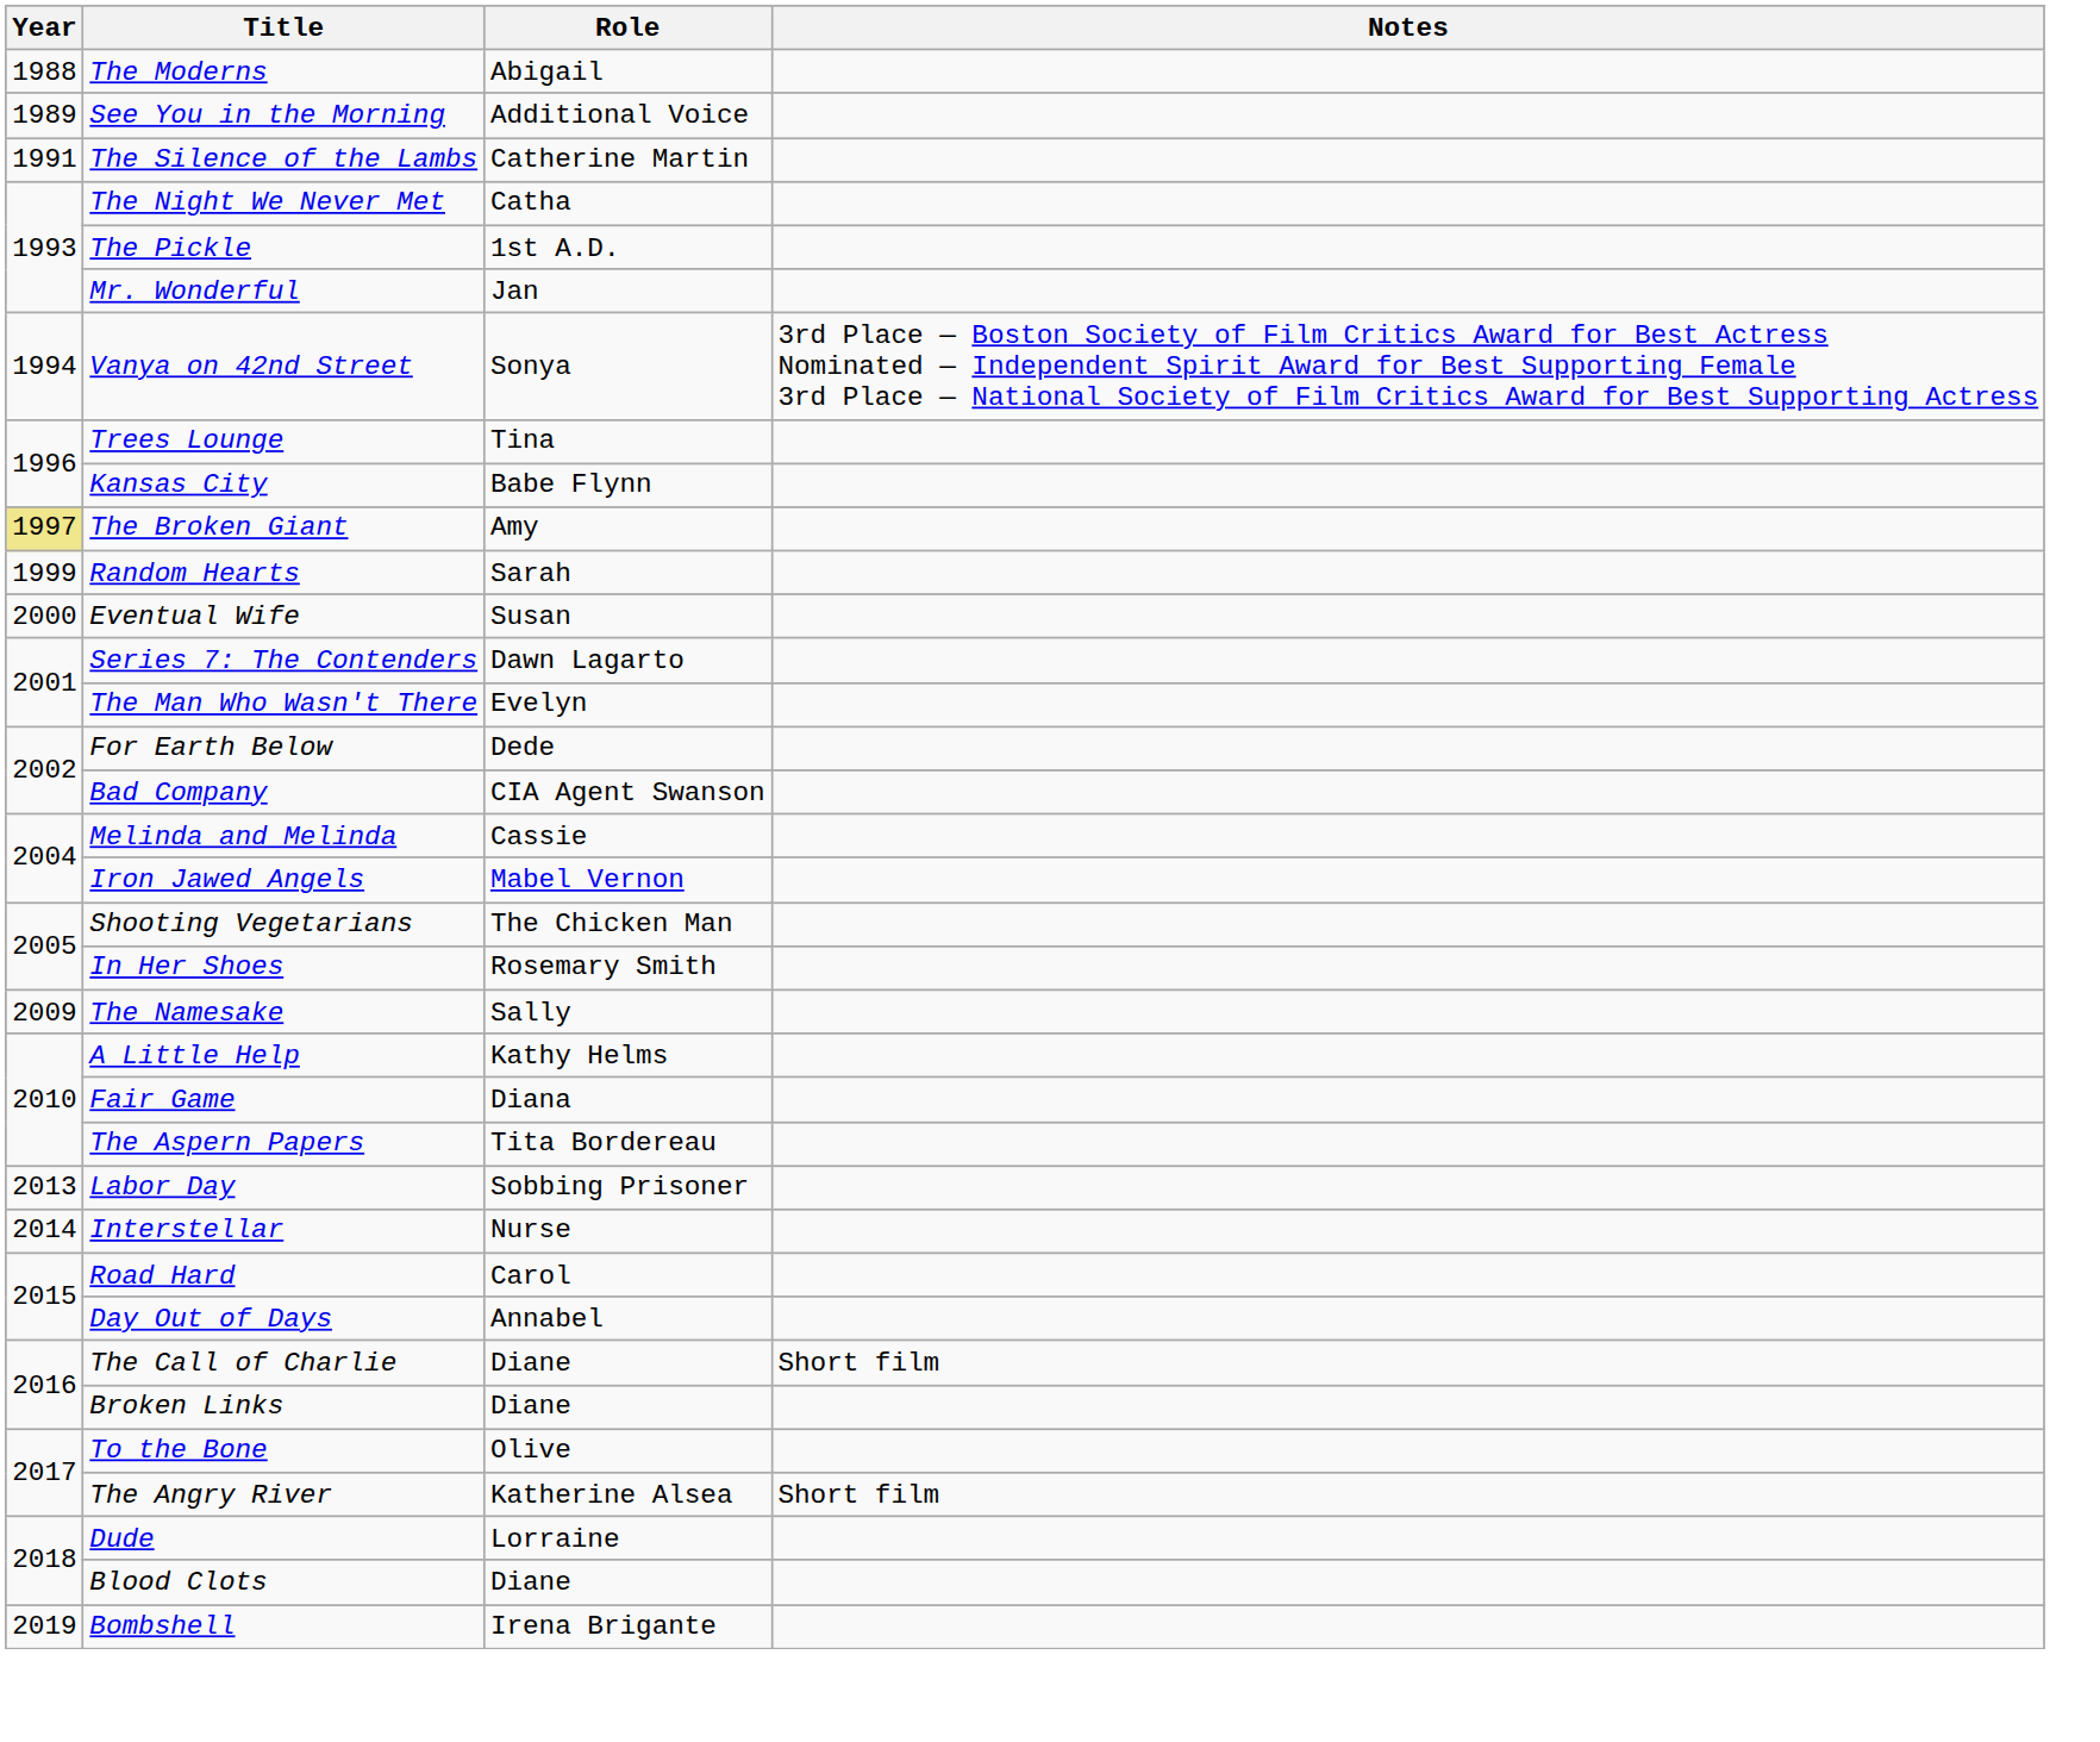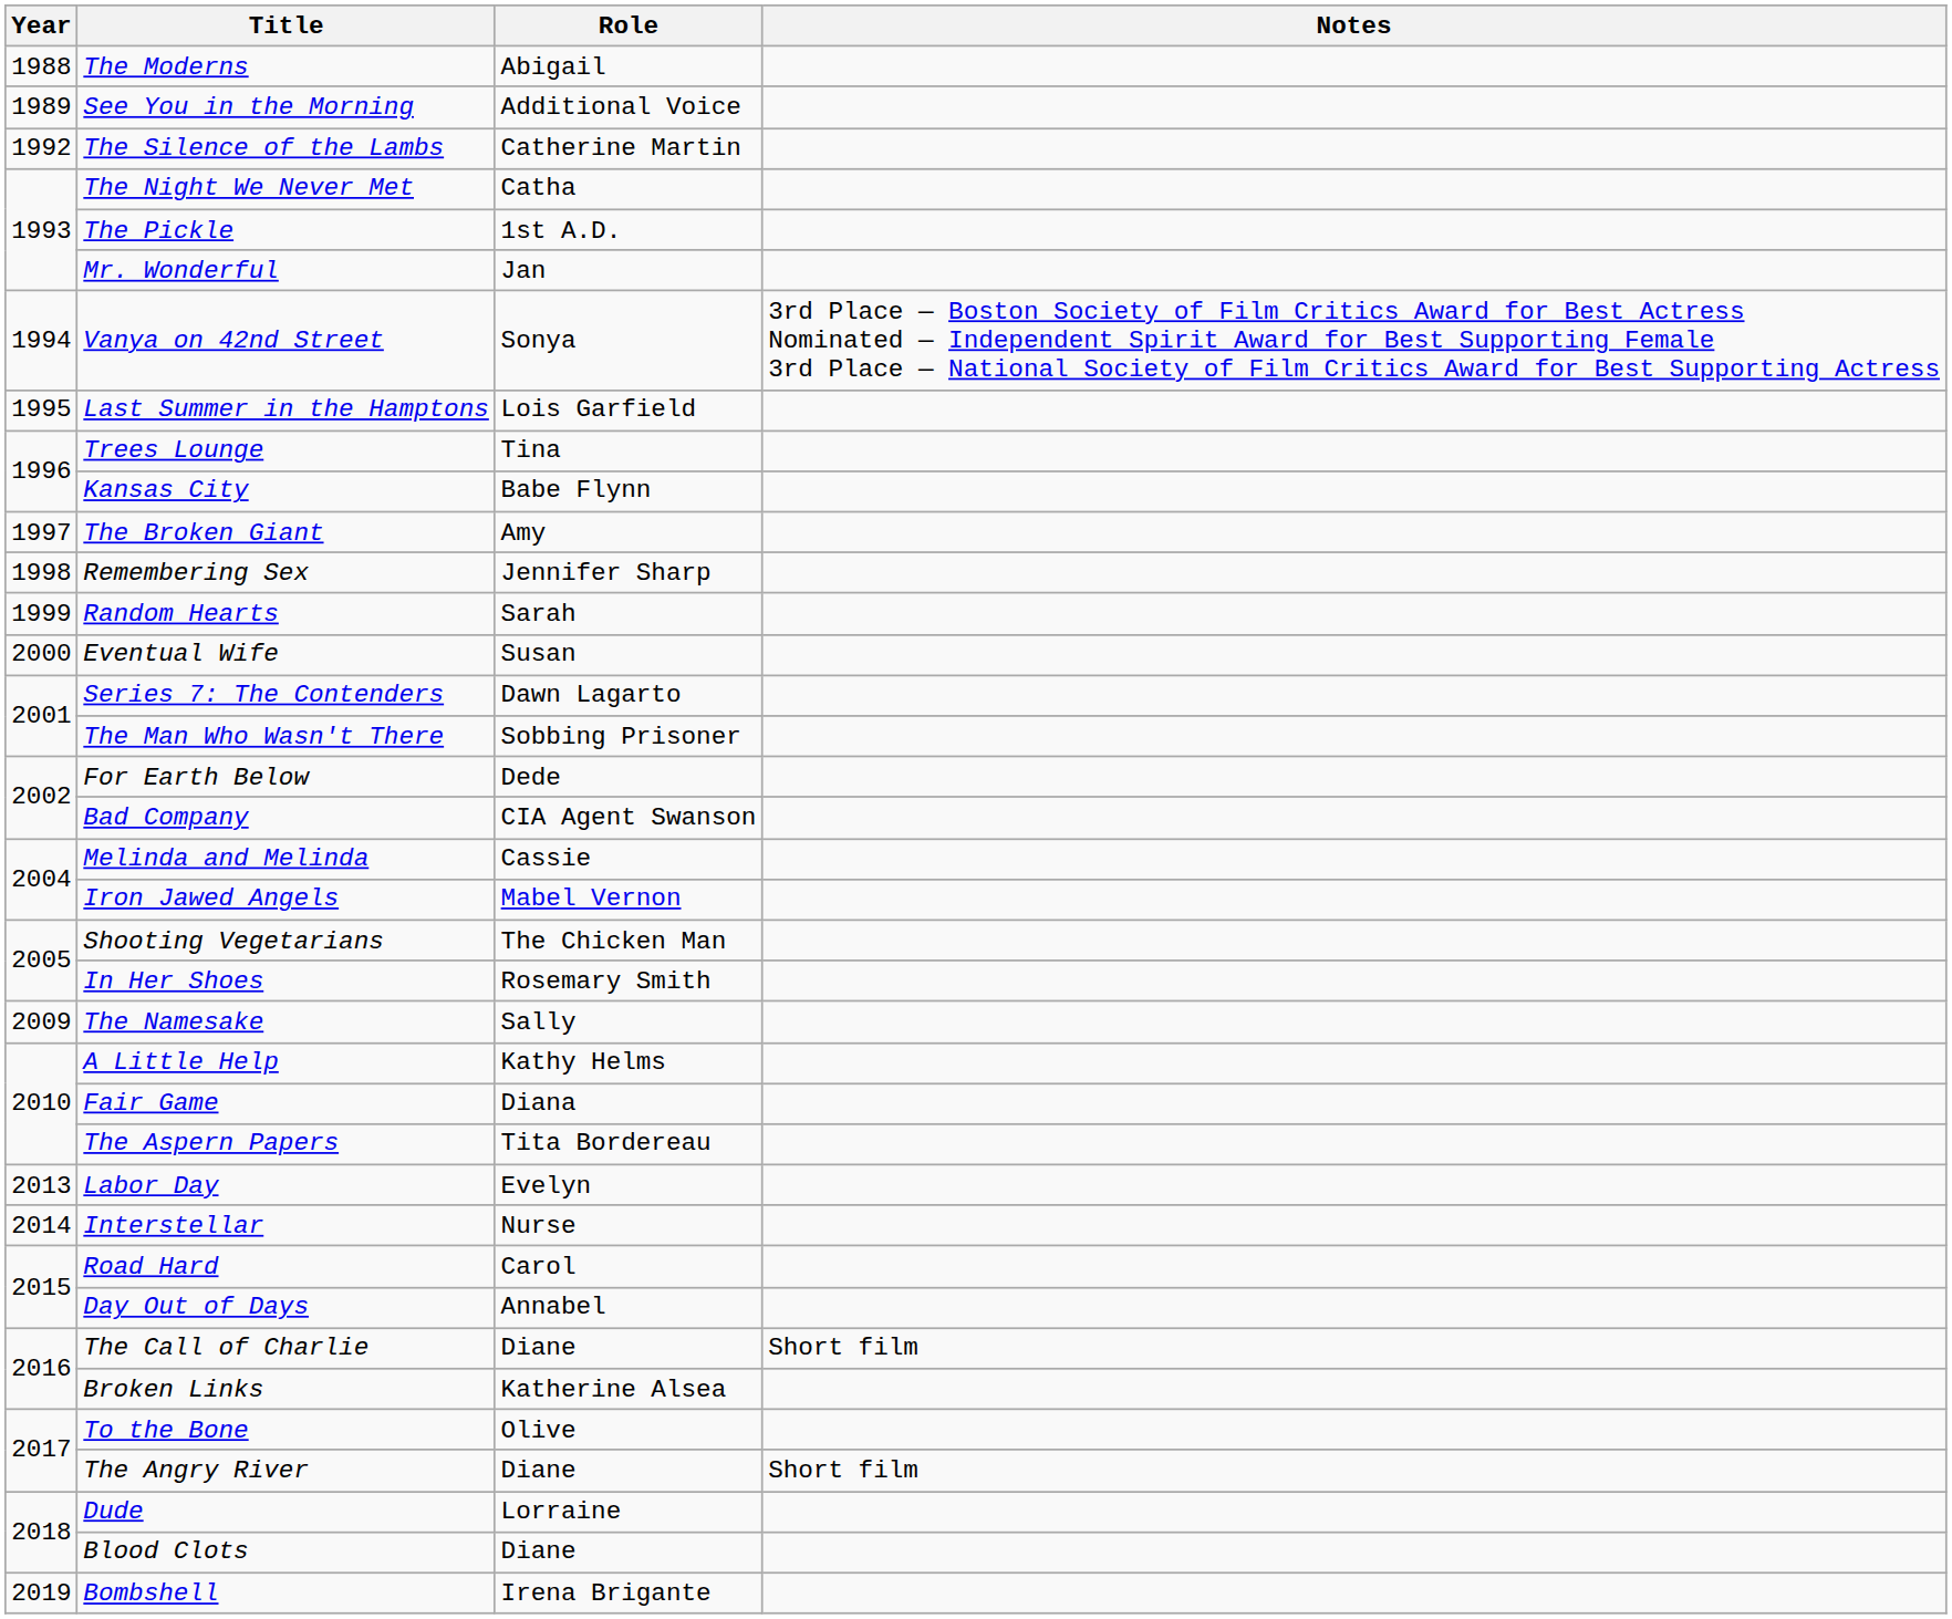The Silence of the Lambs | Year: 1991 -> 1992
+ row: 1995 | Last Summer in the Hamptons | Lois Garfield
The Broken Giant | Year: khaki background -> no background
+ row: 1998 | Remembering Sex | Jennifer Sharp
The Man Who Wasn't There | Role: Evelyn -> Sobbing Prisoner
Labor Day | Role: Sobbing Prisoner -> Evelyn
Broken Links | Role: Diane -> Katherine Alsea
The Angry River | Role: Katherine Alsea -> Diane
